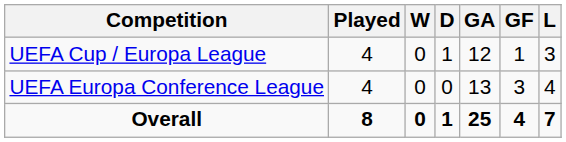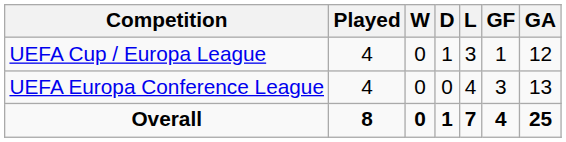columns swapped: L <-> GA
